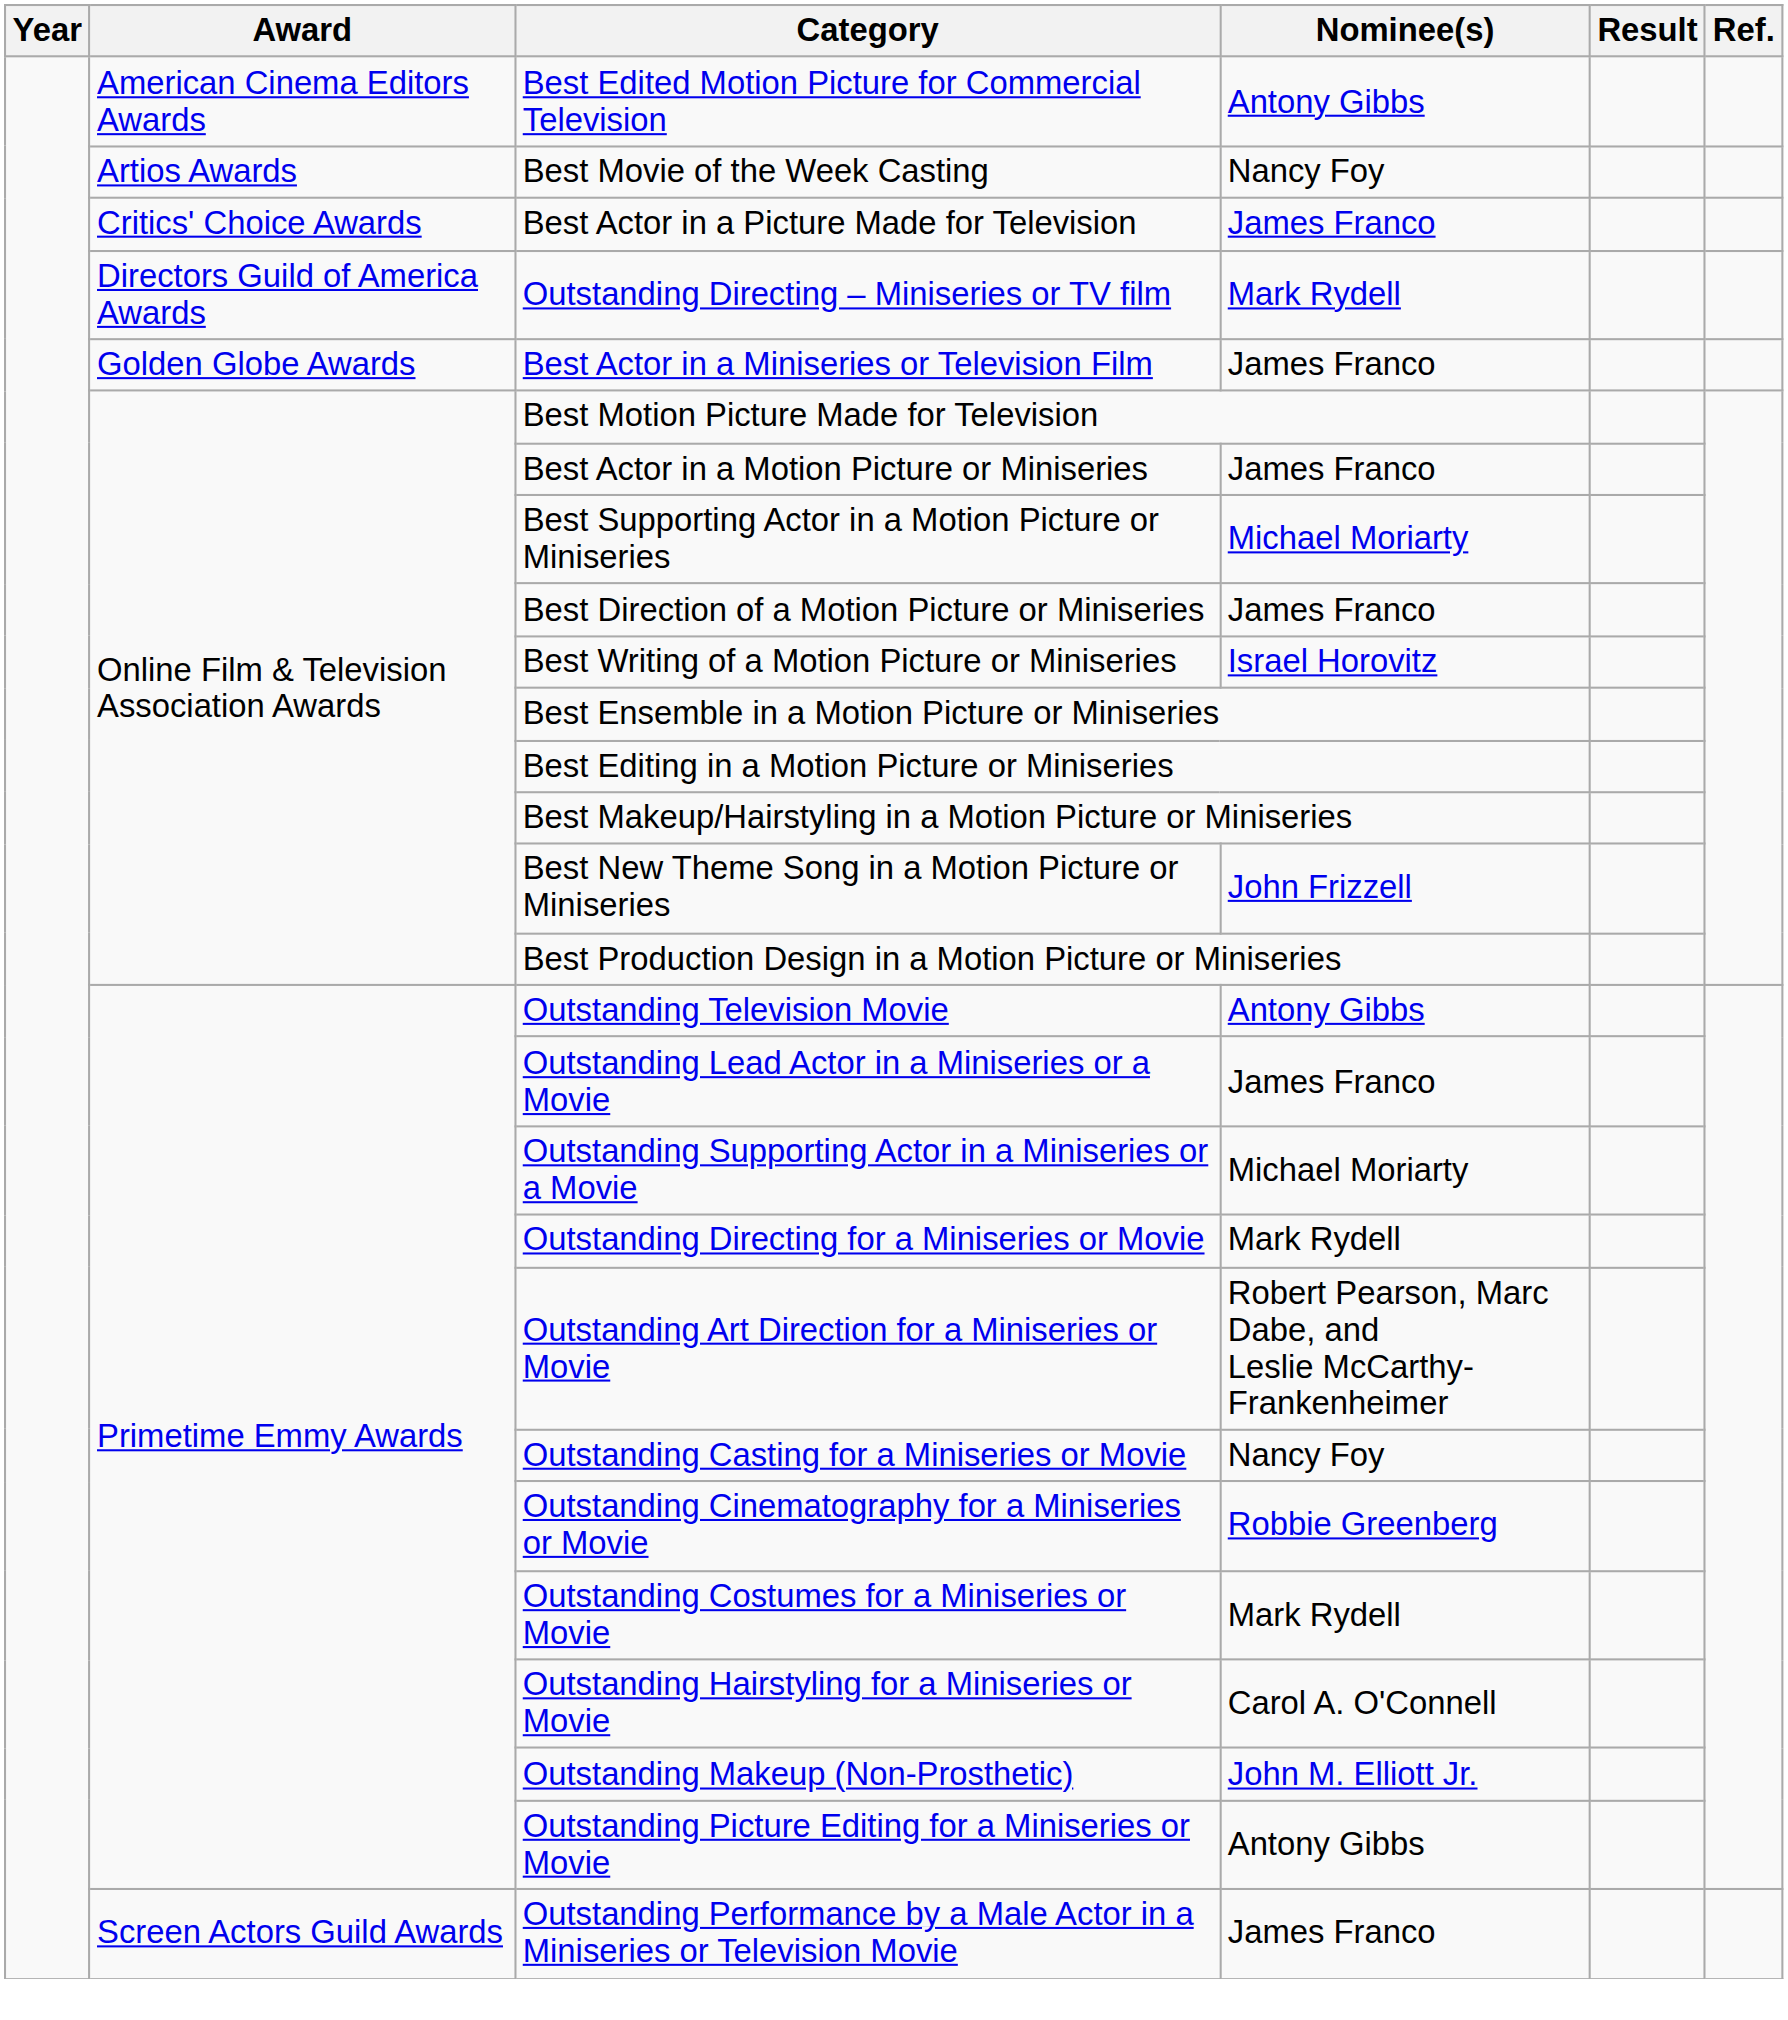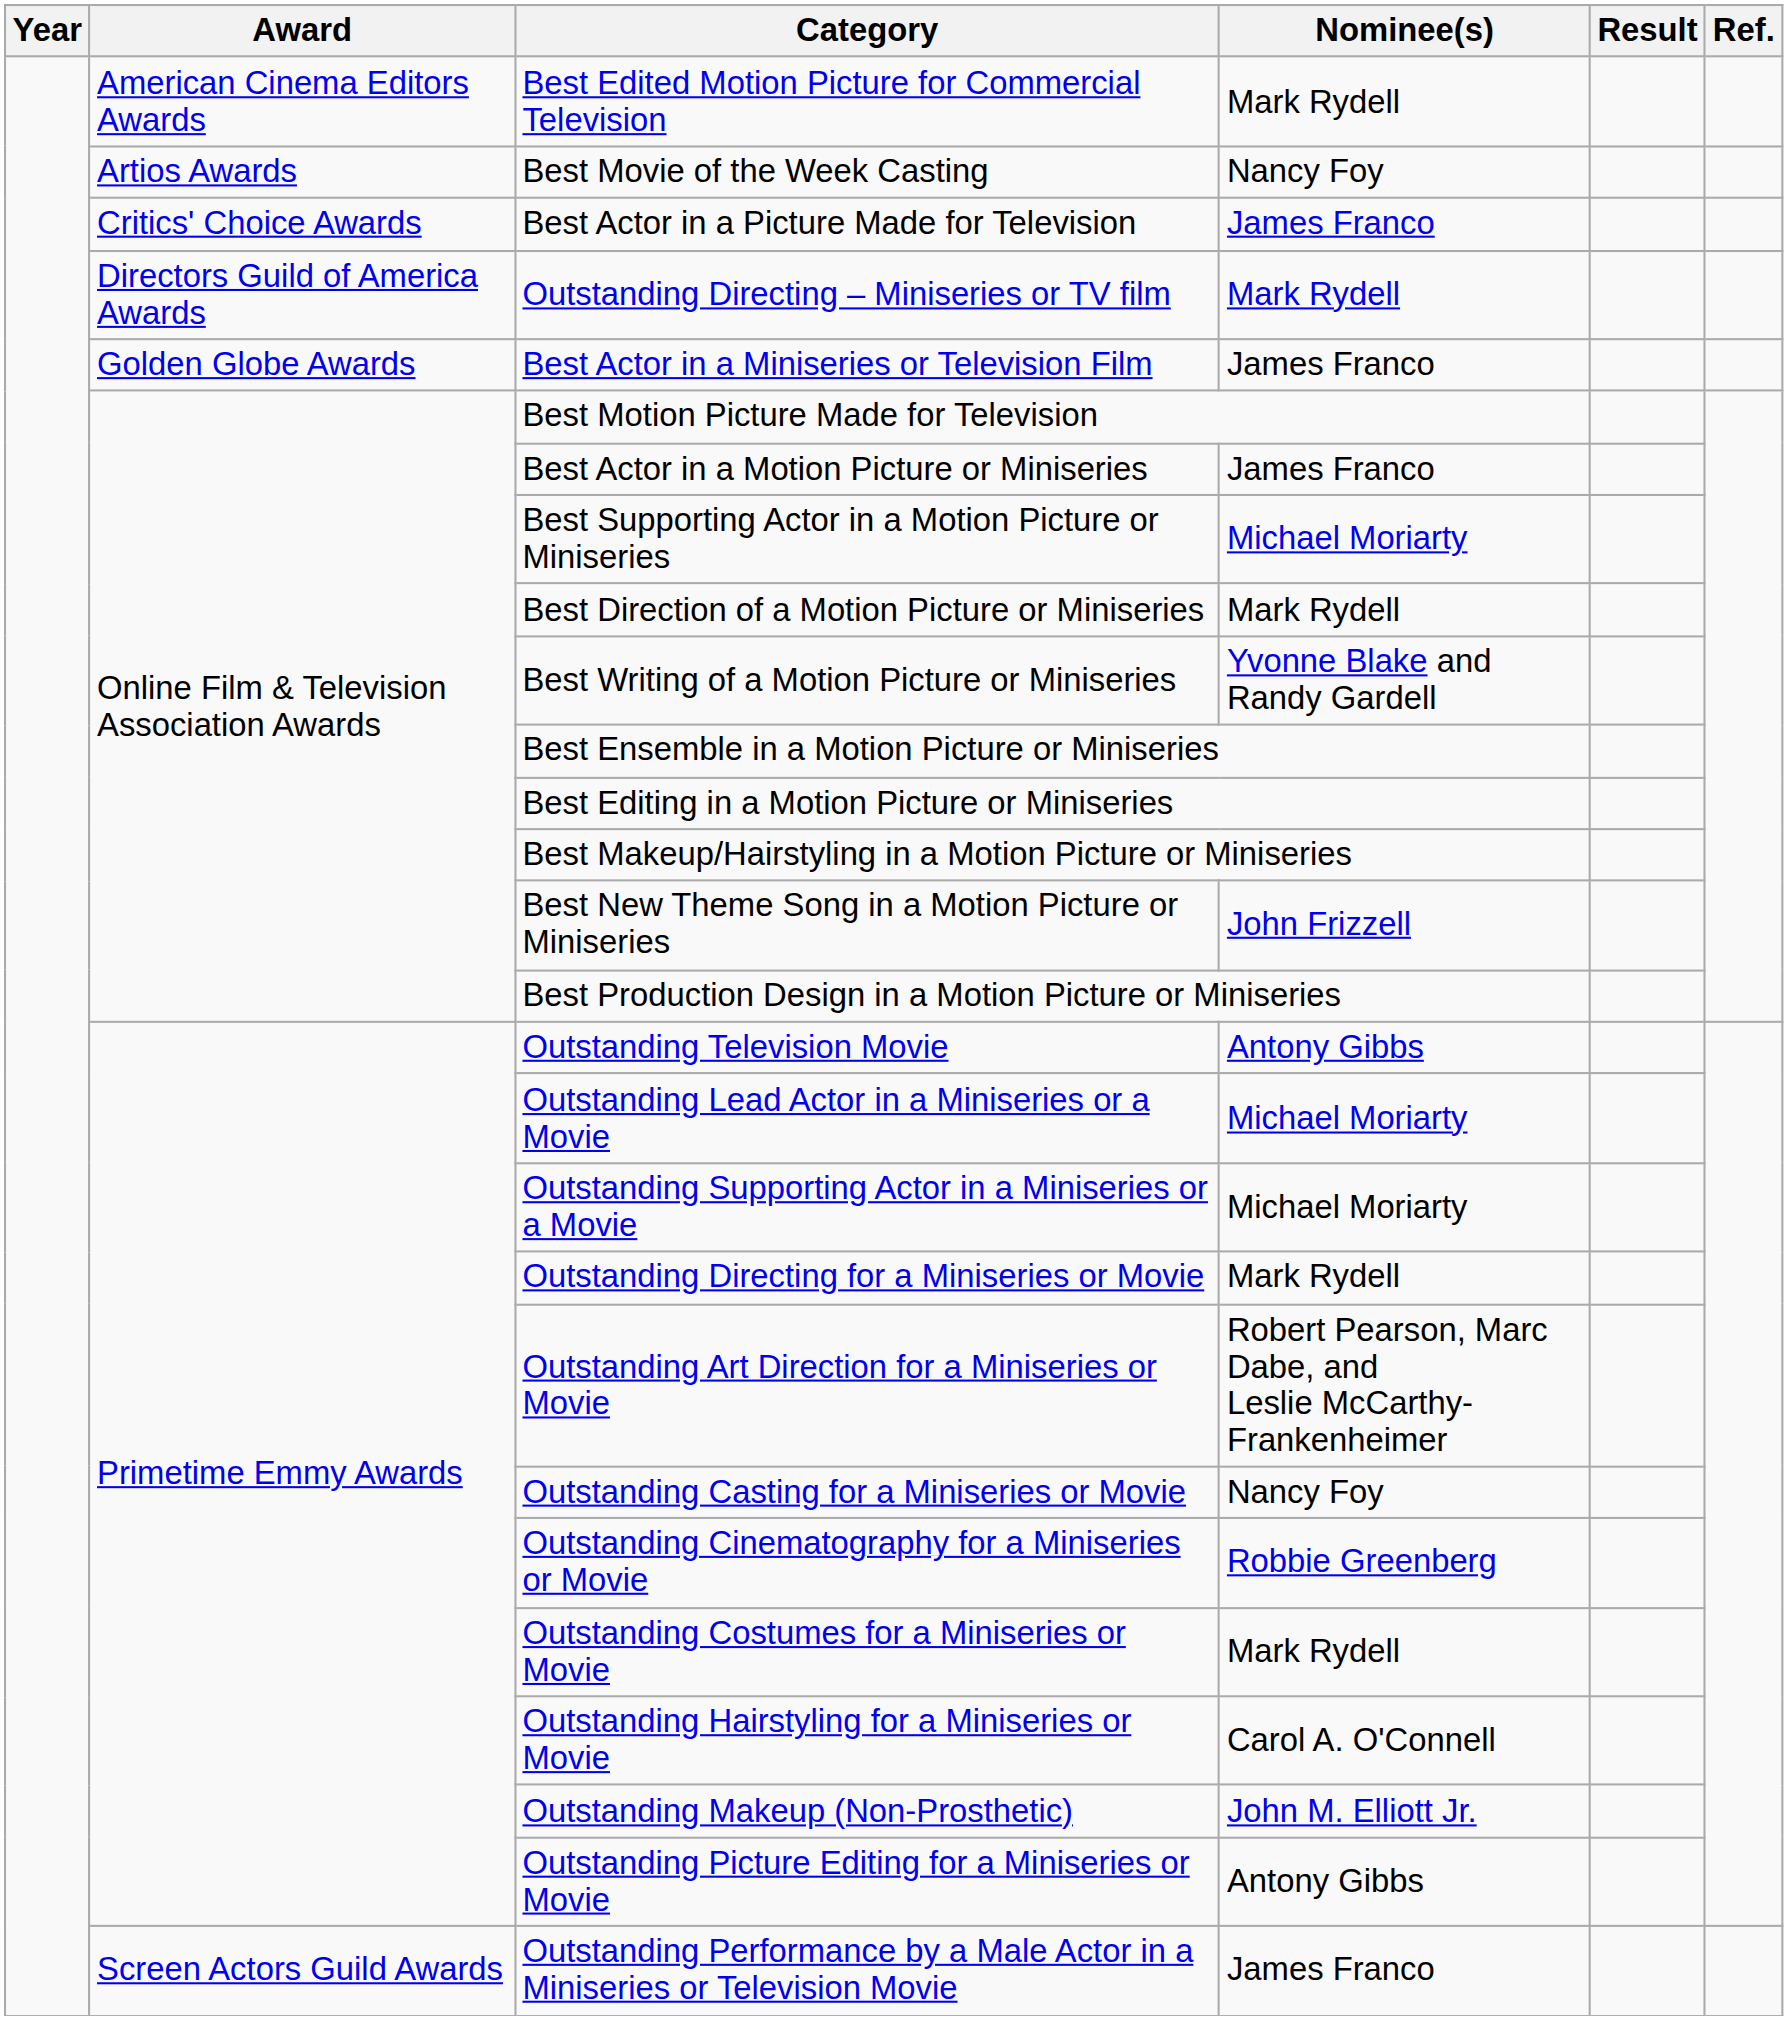Best Edited Motion Picture for Commercial Television | Nominee(s): Antony Gibbs -> Mark Rydell
Best Direction of a Motion Picture or Miniseries | Nominee(s): James Franco -> Mark Rydell
Best Writing of a Motion Picture or Miniseries | Nominee(s): Israel Horovitz -> Yvonne Blake and Randy Gardell
Outstanding Lead Actor in a Miniseries or a Movie | Nominee(s): James Franco -> Michael Moriarty
